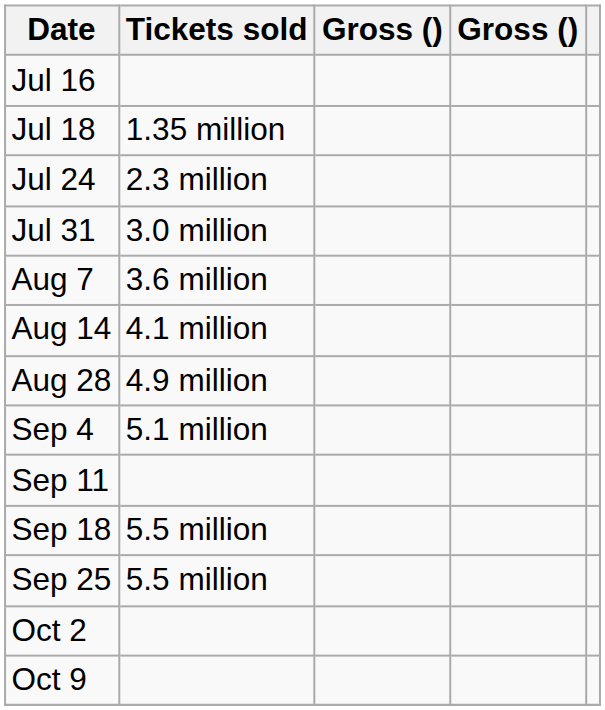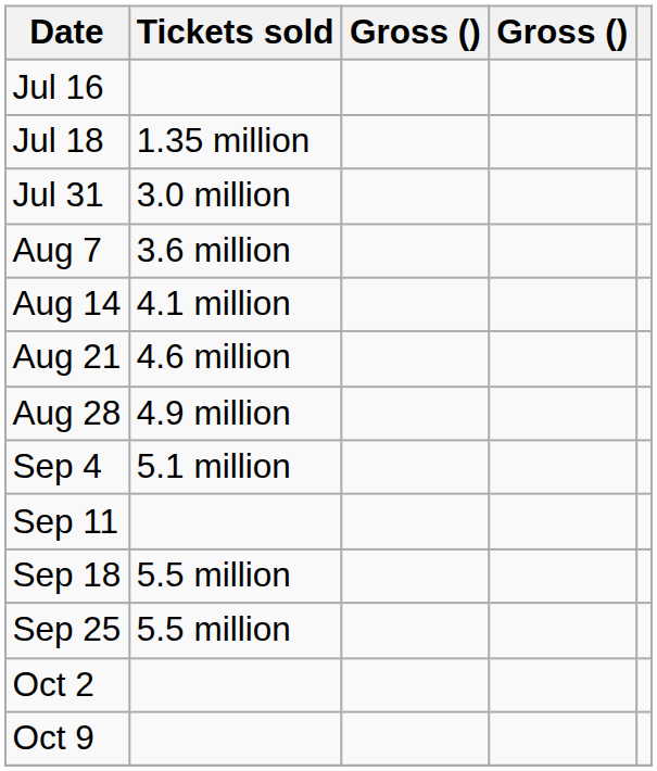- row: Jul 24 | 2.3 million
+ row: Aug 21 | 4.6 million
